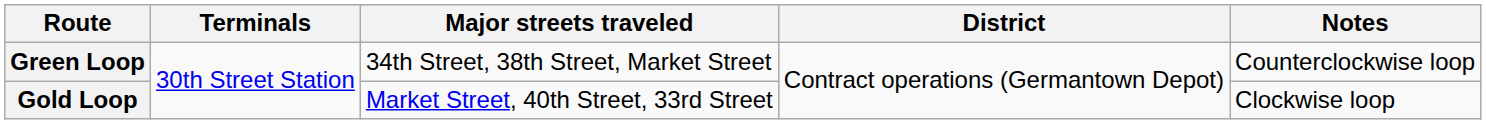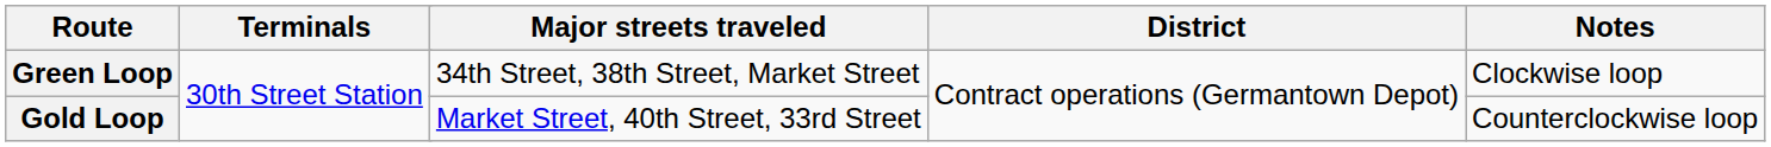Green Loop | Notes: Counterclockwise loop -> Clockwise loop
Gold Loop | Notes: Clockwise loop -> Counterclockwise loop
